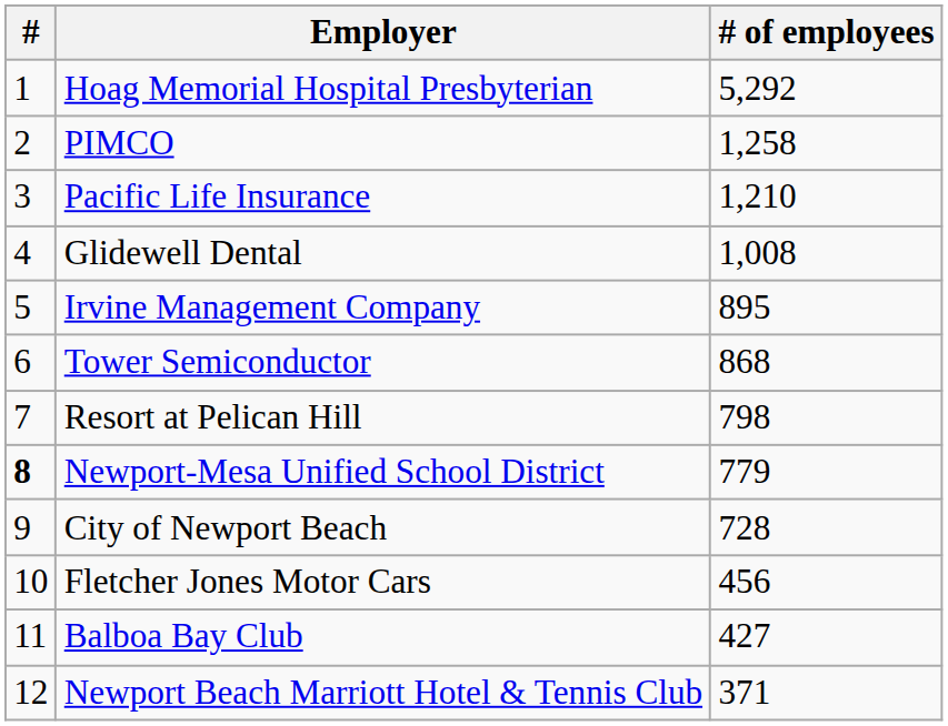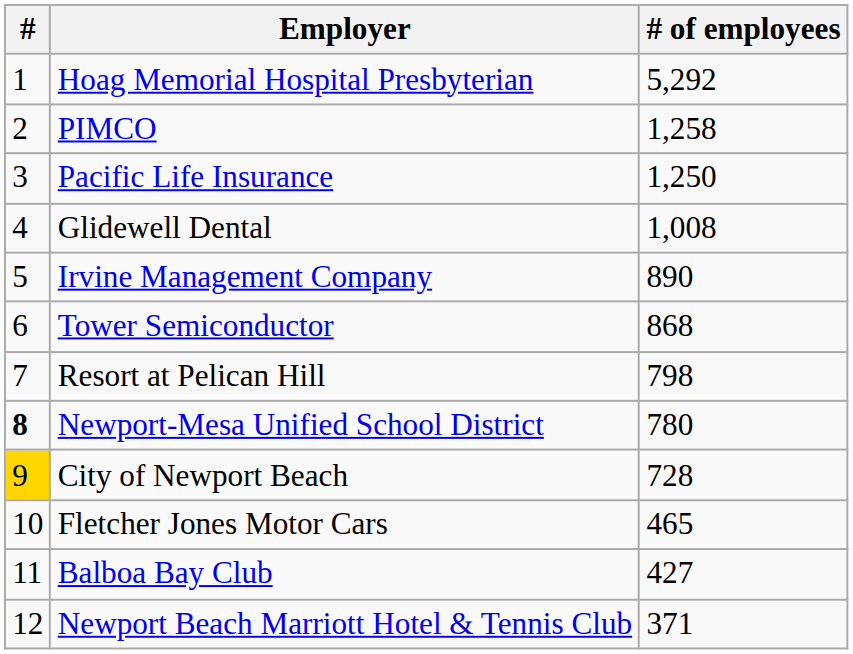Pacific Life Insurance | # of employees: 1,210 -> 1,250
Irvine Management Company | # of employees: 895 -> 890
Newport-Mesa Unified School District | # of employees: 779 -> 780
City of Newport Beach | #: no background -> gold background
Fletcher Jones Motor Cars | # of employees: 456 -> 465
